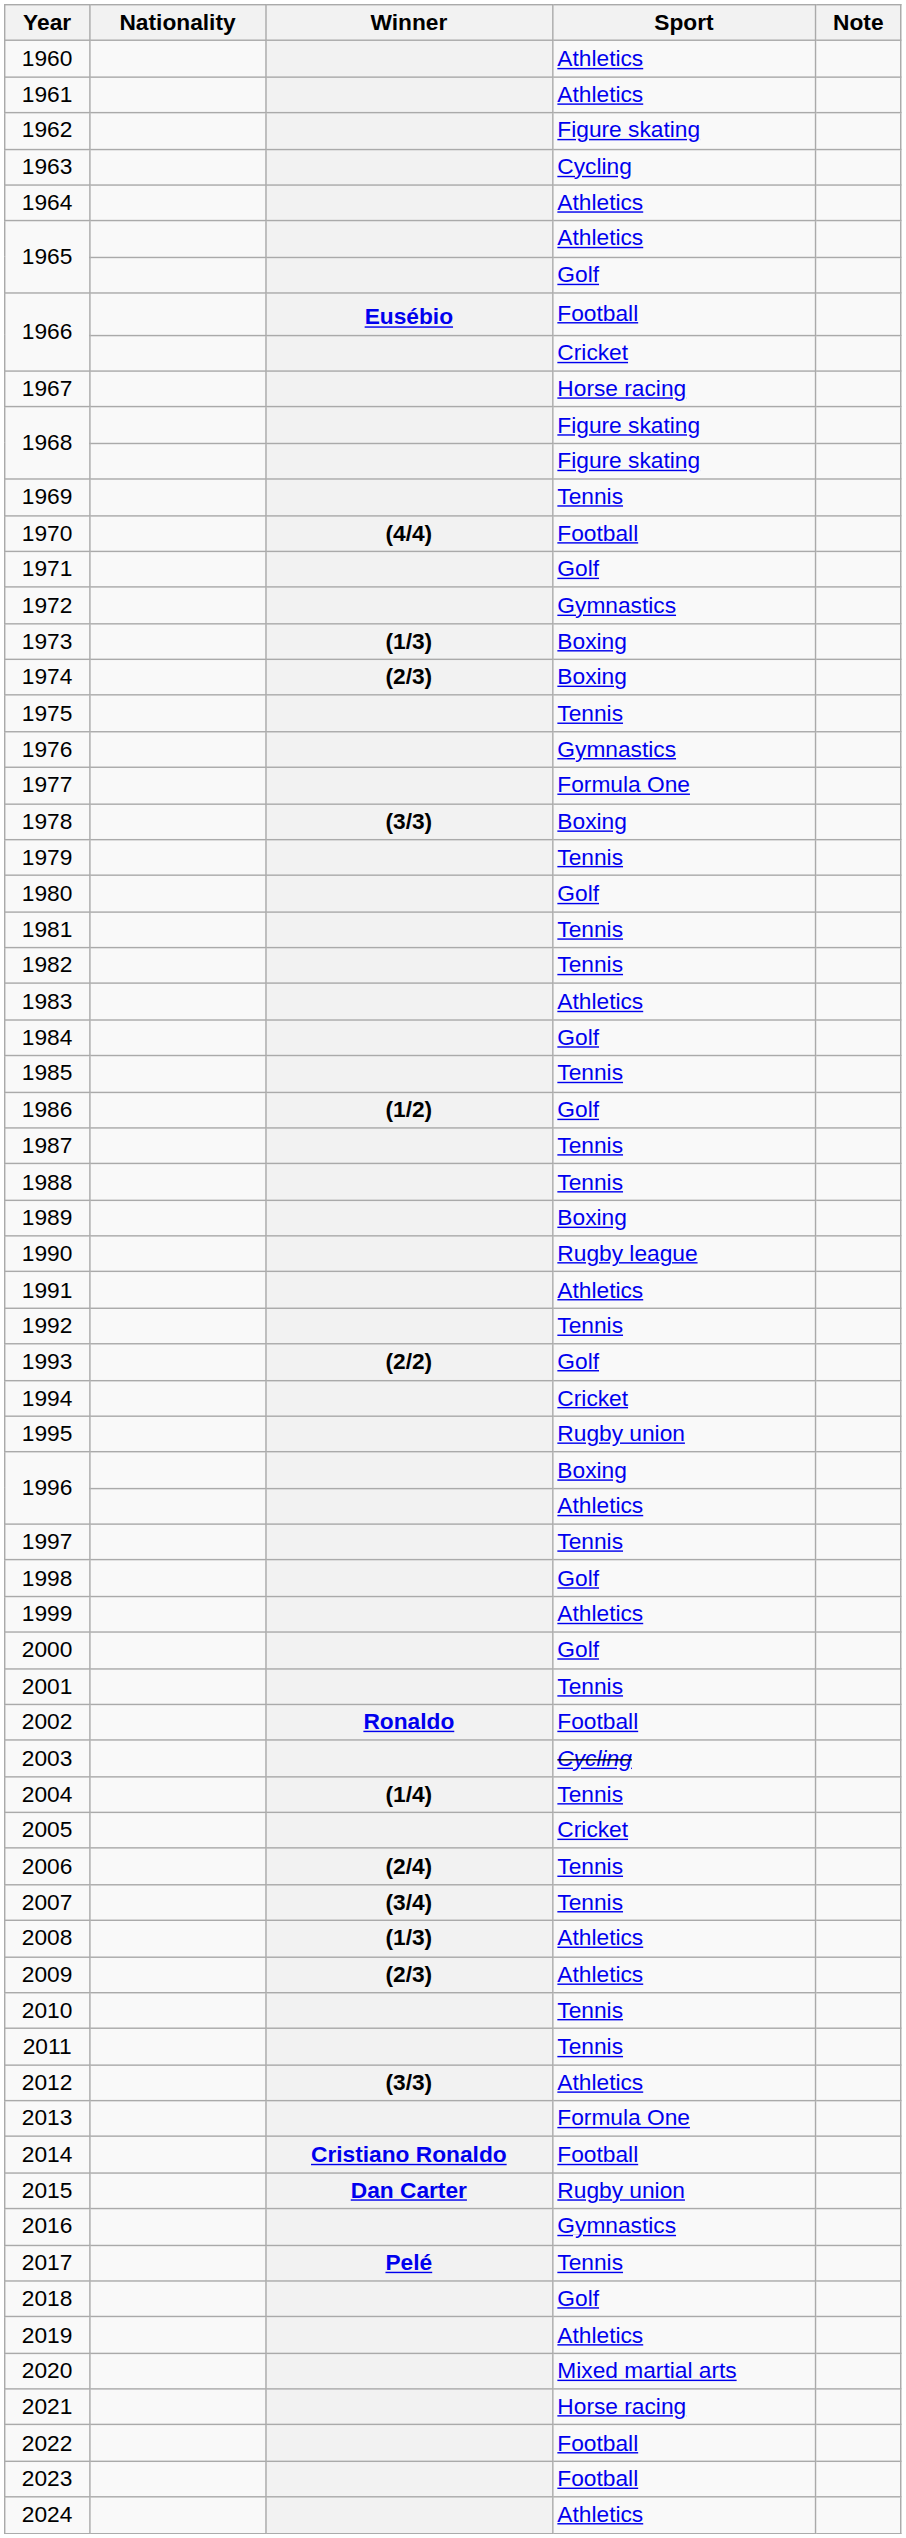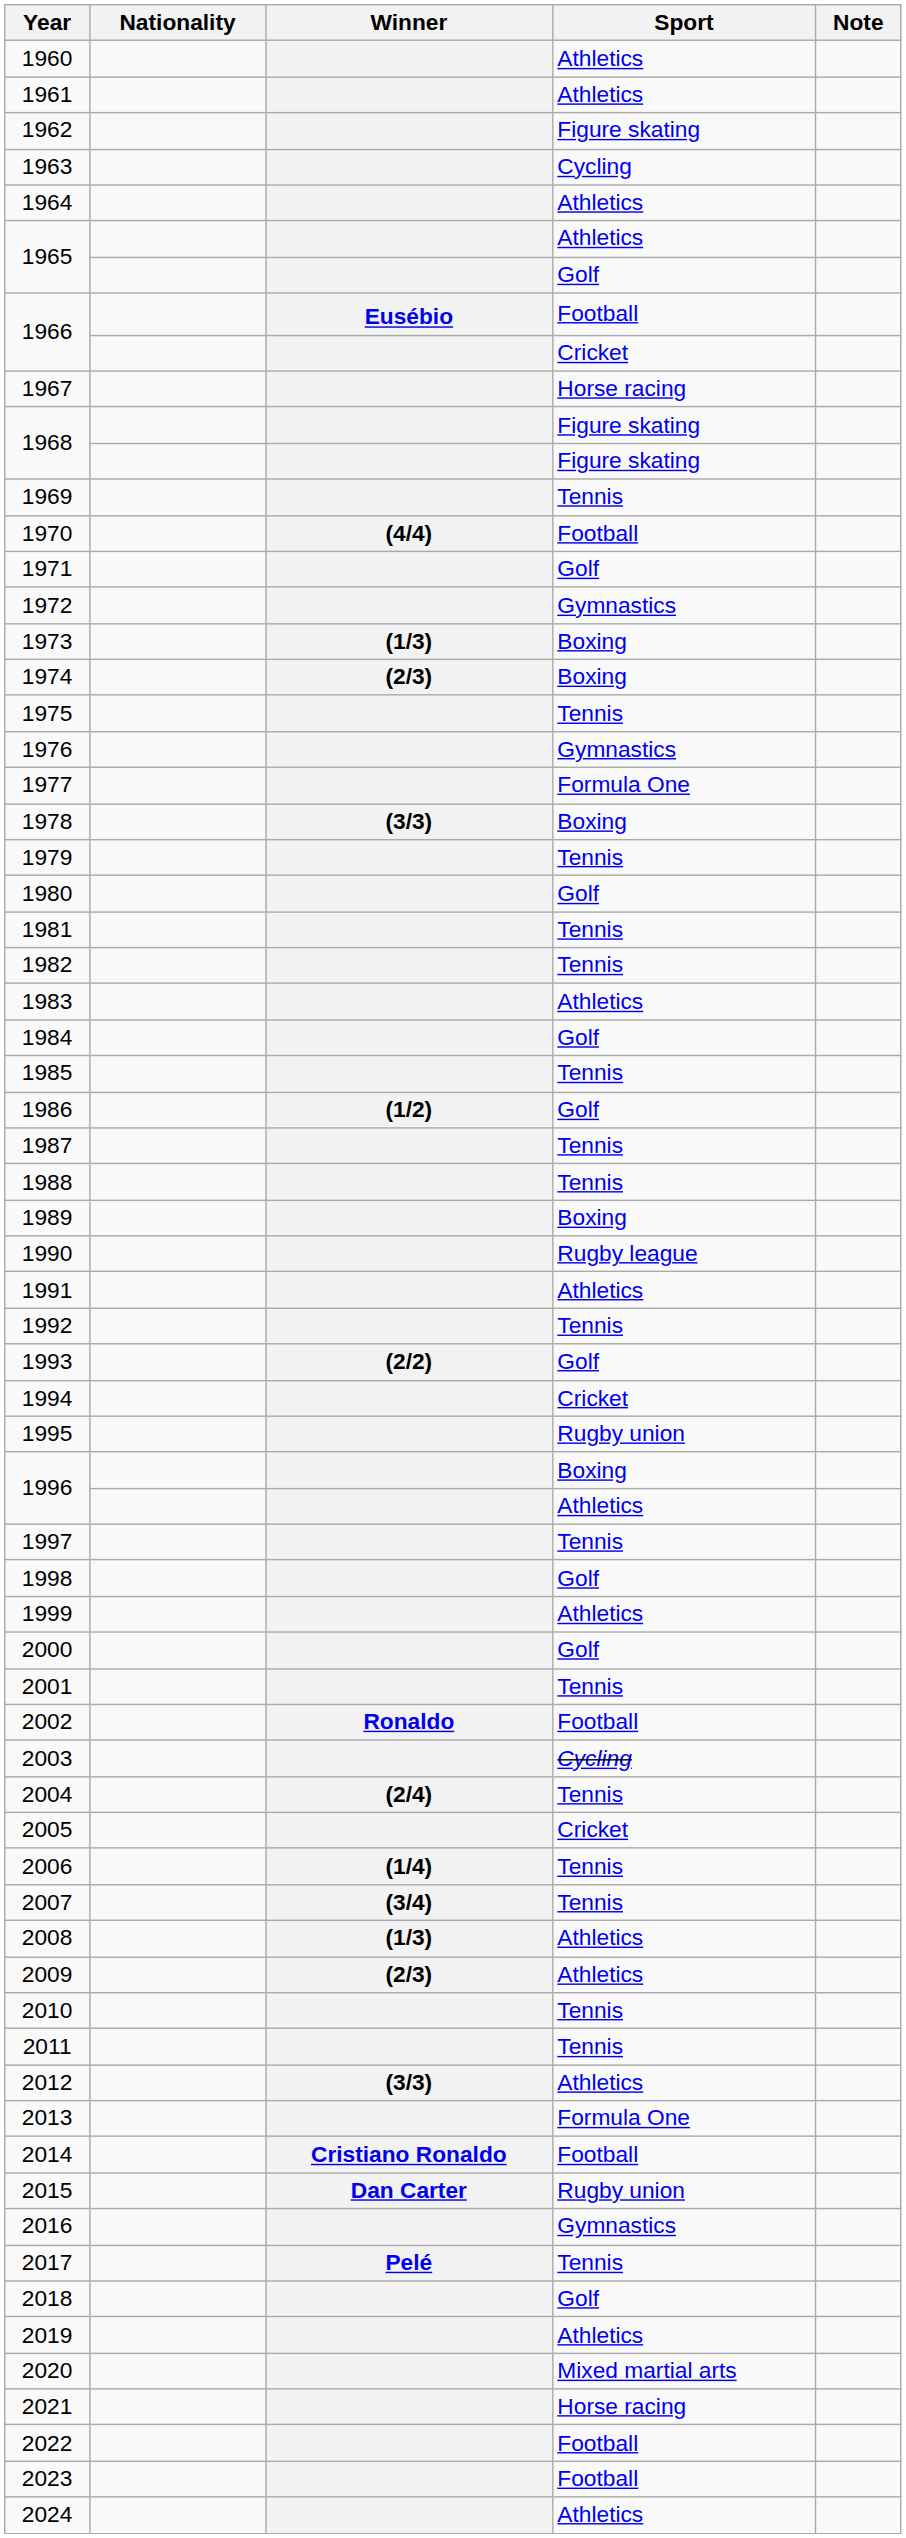2004 | Winner: (1/4) -> (2/4)
2006 | Winner: (2/4) -> (1/4)
